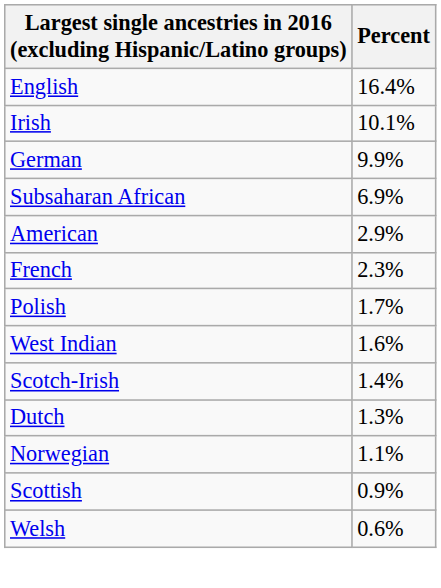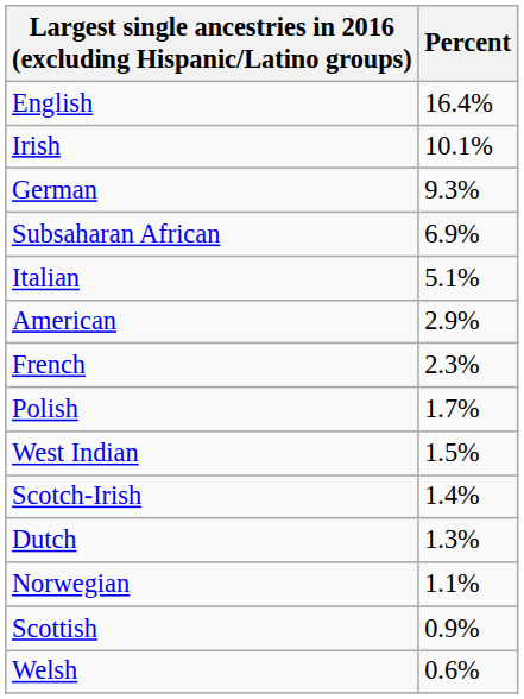German | Percent: 9.9% -> 9.3%
+ row: Italian | 5.1%
West Indian | Percent: 1.6% -> 1.5%
